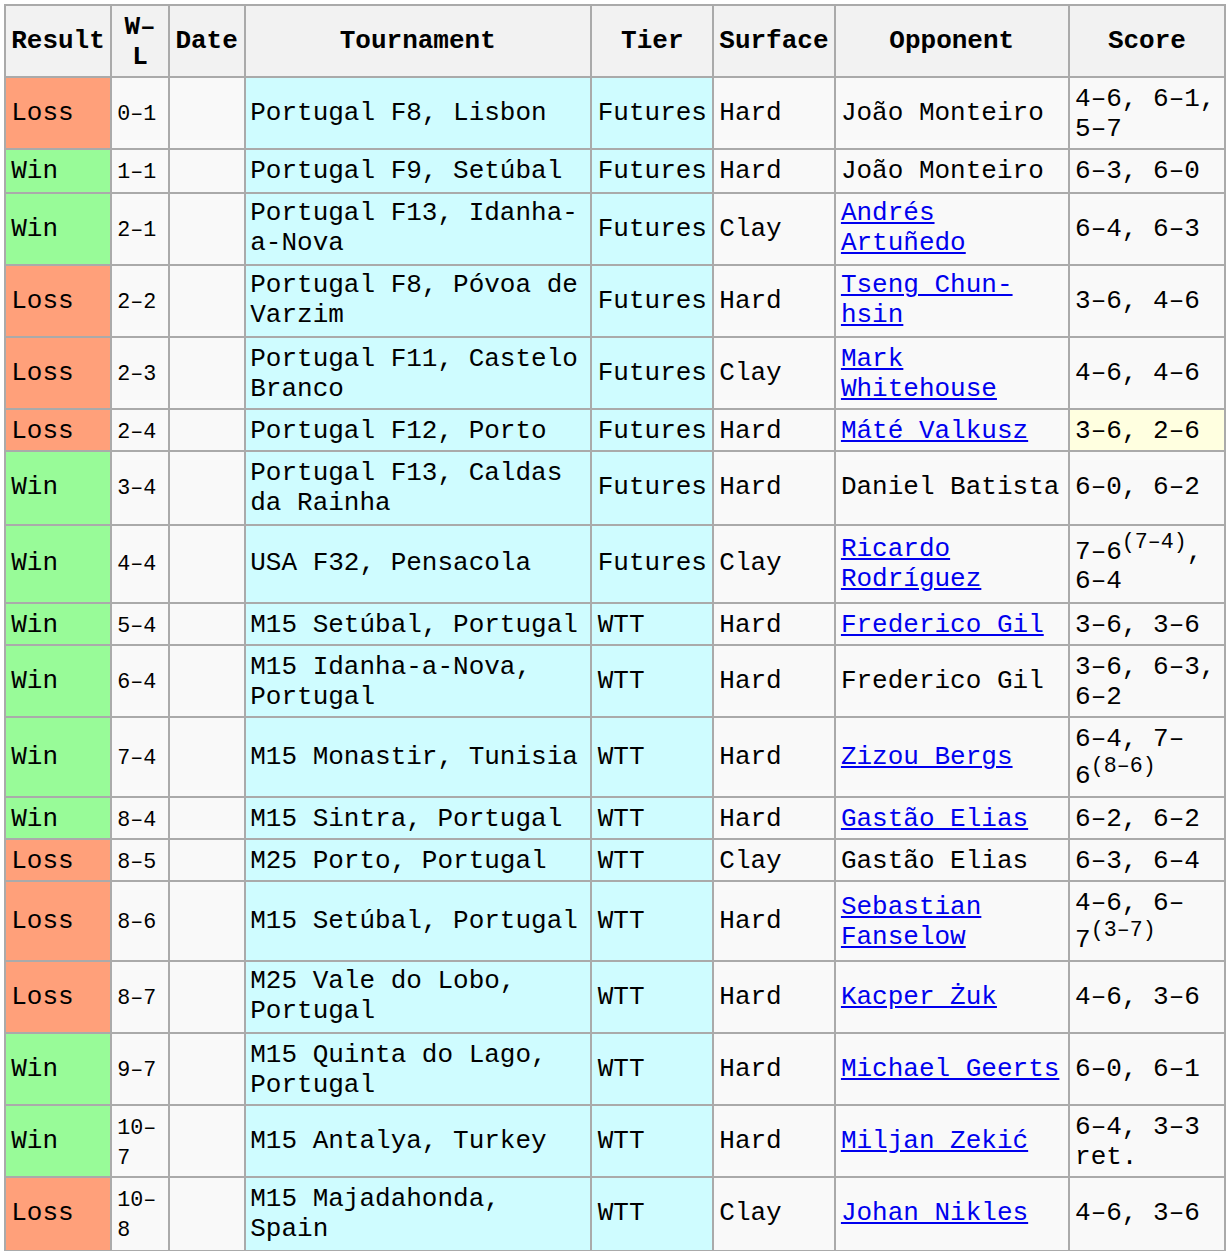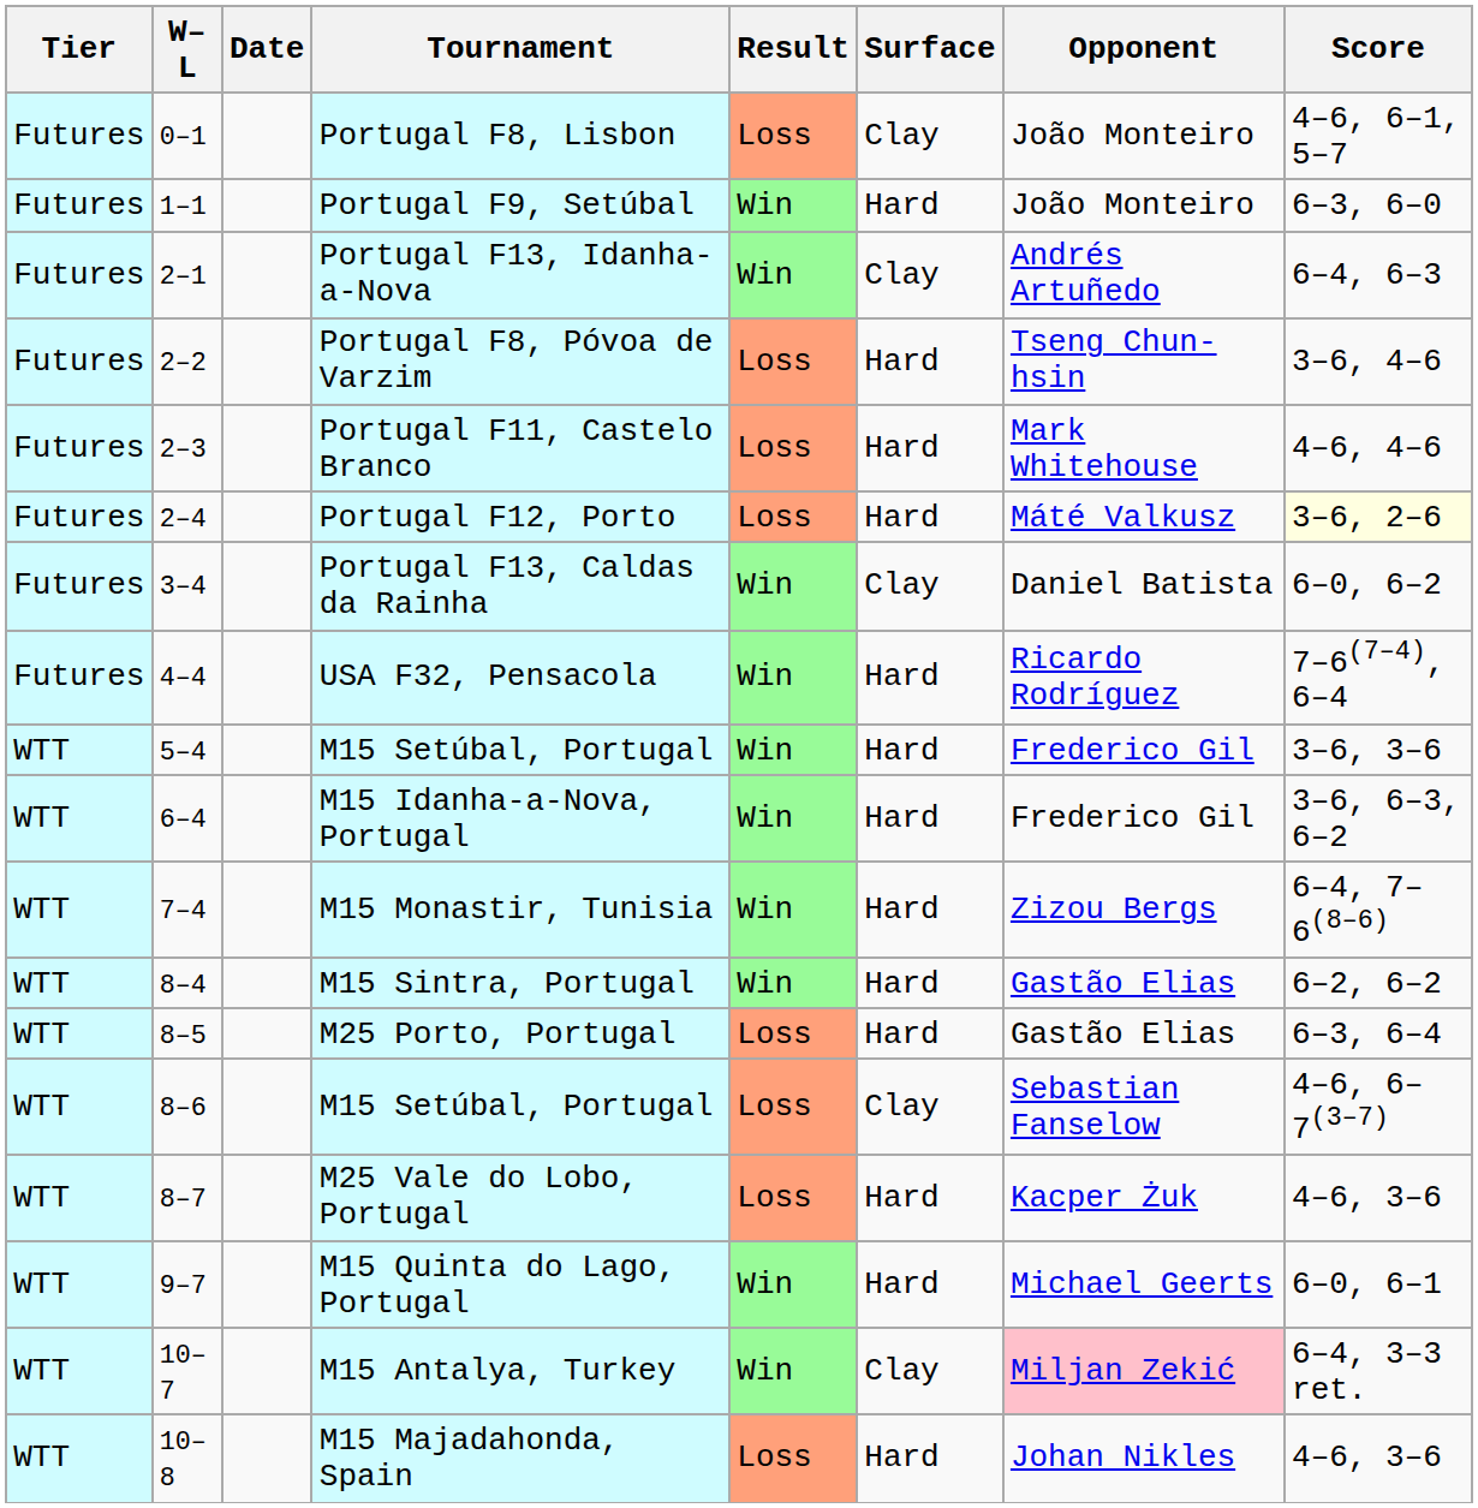columns swapped: Result <-> Tier
Portugal F8, Lisbon | Surface: Hard -> Clay
Portugal F11, Castelo Branco | Surface: Clay -> Hard
Portugal F13, Caldas da Rainha | Surface: Hard -> Clay
USA F32, Pensacola | Surface: Clay -> Hard
M25 Porto, Portugal | Surface: Clay -> Hard
8–6 / M15 Setúbal, Portugal | Surface: Hard -> Clay
M15 Antalya, Turkey | Surface: Hard -> Clay
M15 Antalya, Turkey | Opponent: no background -> pink background
M15 Majadahonda, Spain | Surface: Clay -> Hard
